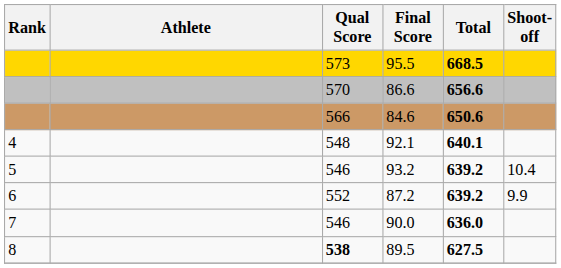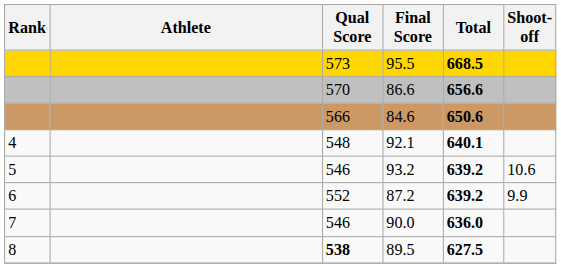93.2 | Shoot-off: 10.4 -> 10.6
